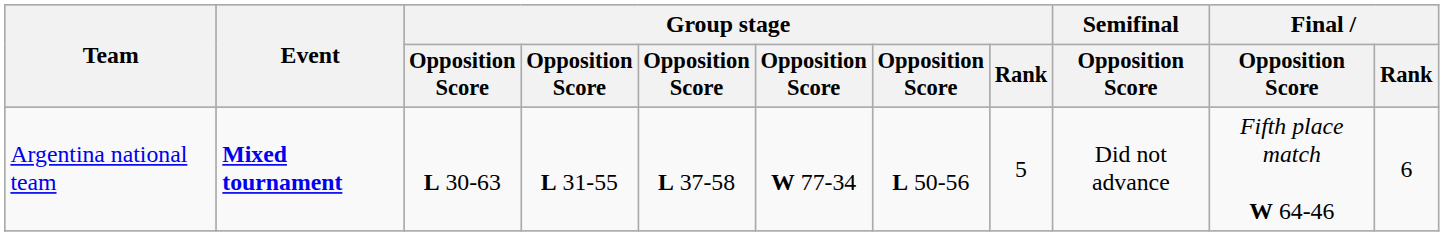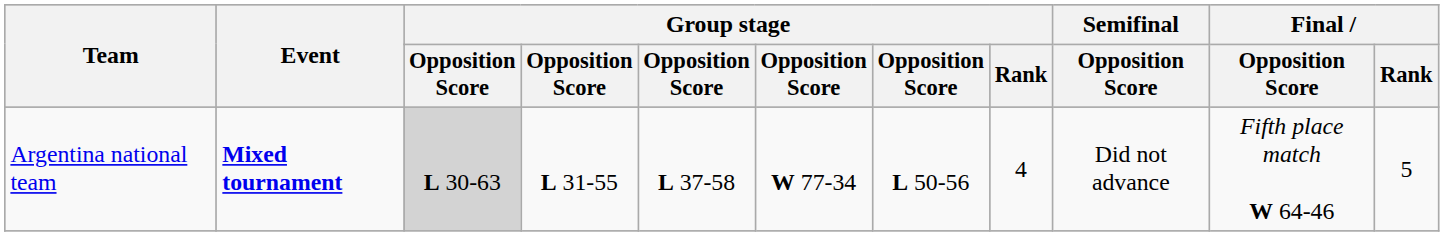Argentina national team | column 3: no background -> lightgrey background
Argentina national team | Group stage / Rank: 5 -> 4
Argentina national team | Final / Rank: 6 -> 5
